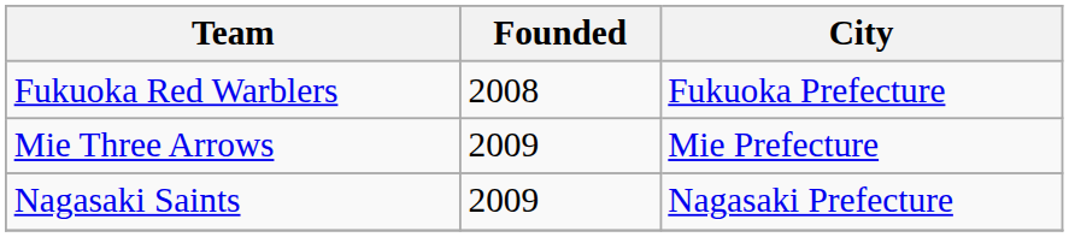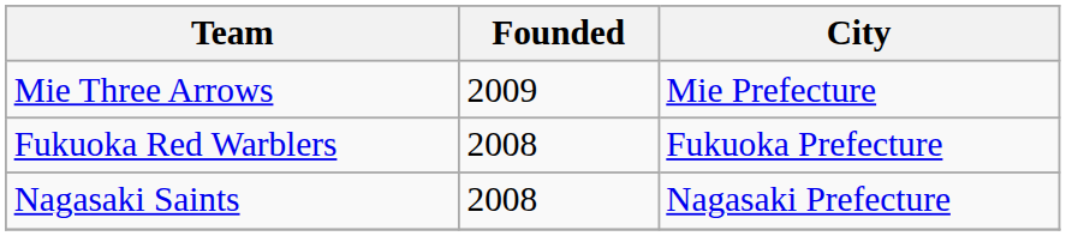rows swapped: Fukuoka Red Warblers <-> Mie Three Arrows
Nagasaki Saints | Founded: 2009 -> 2008
